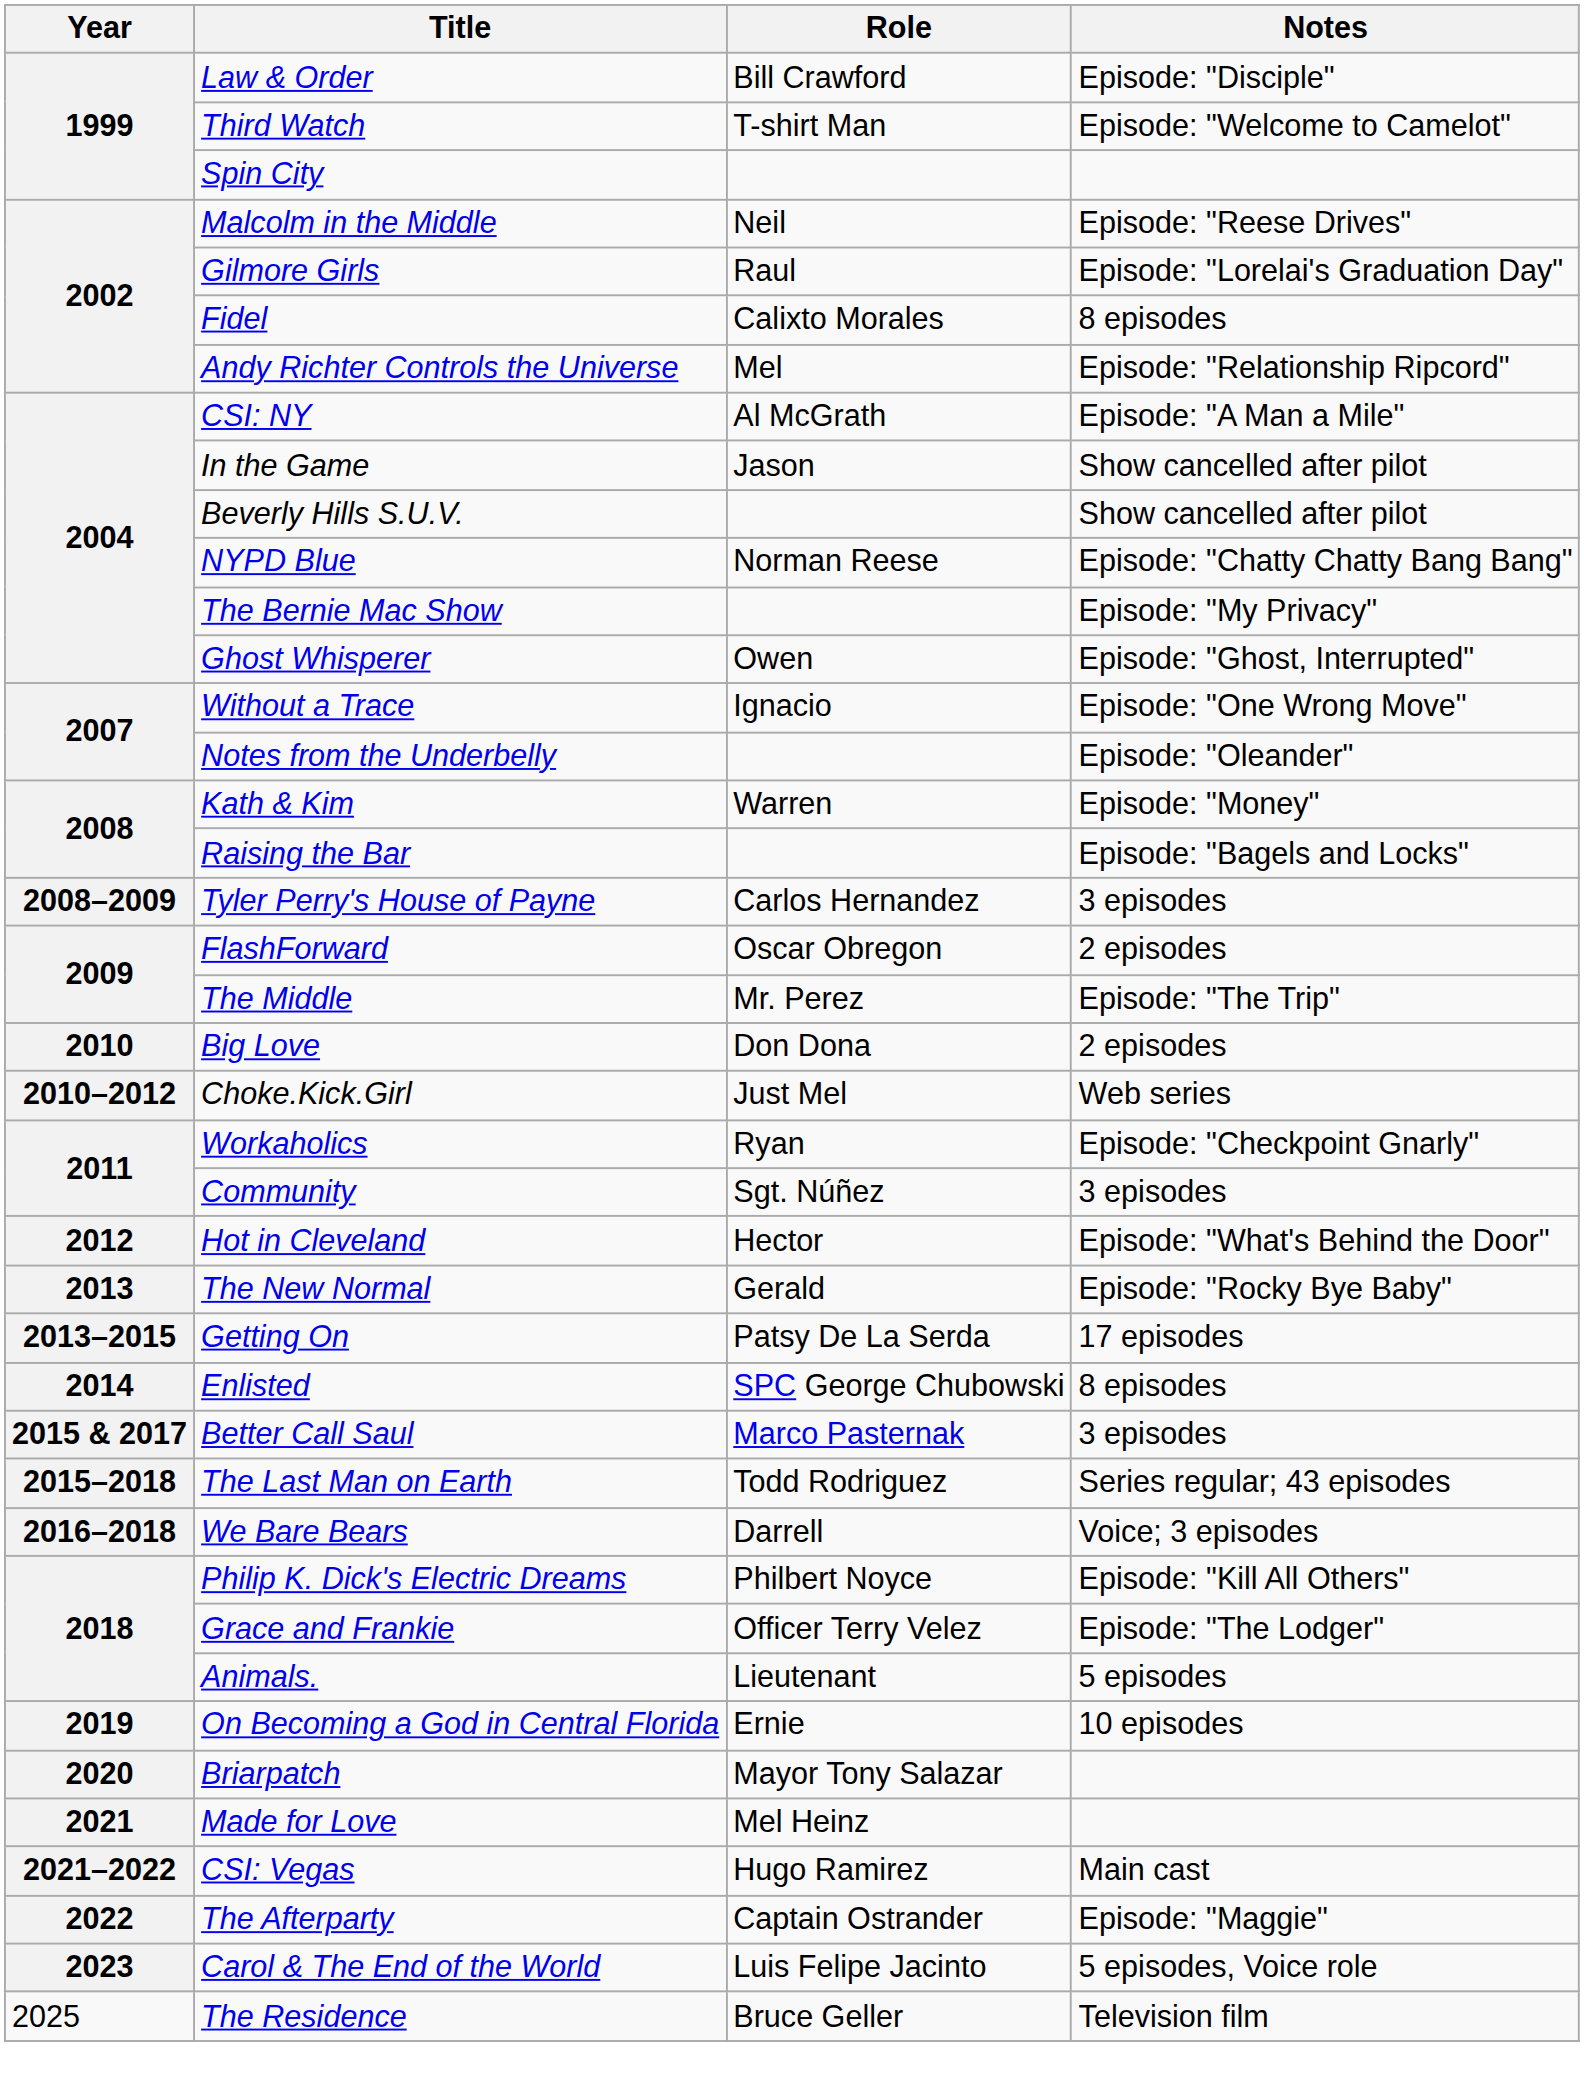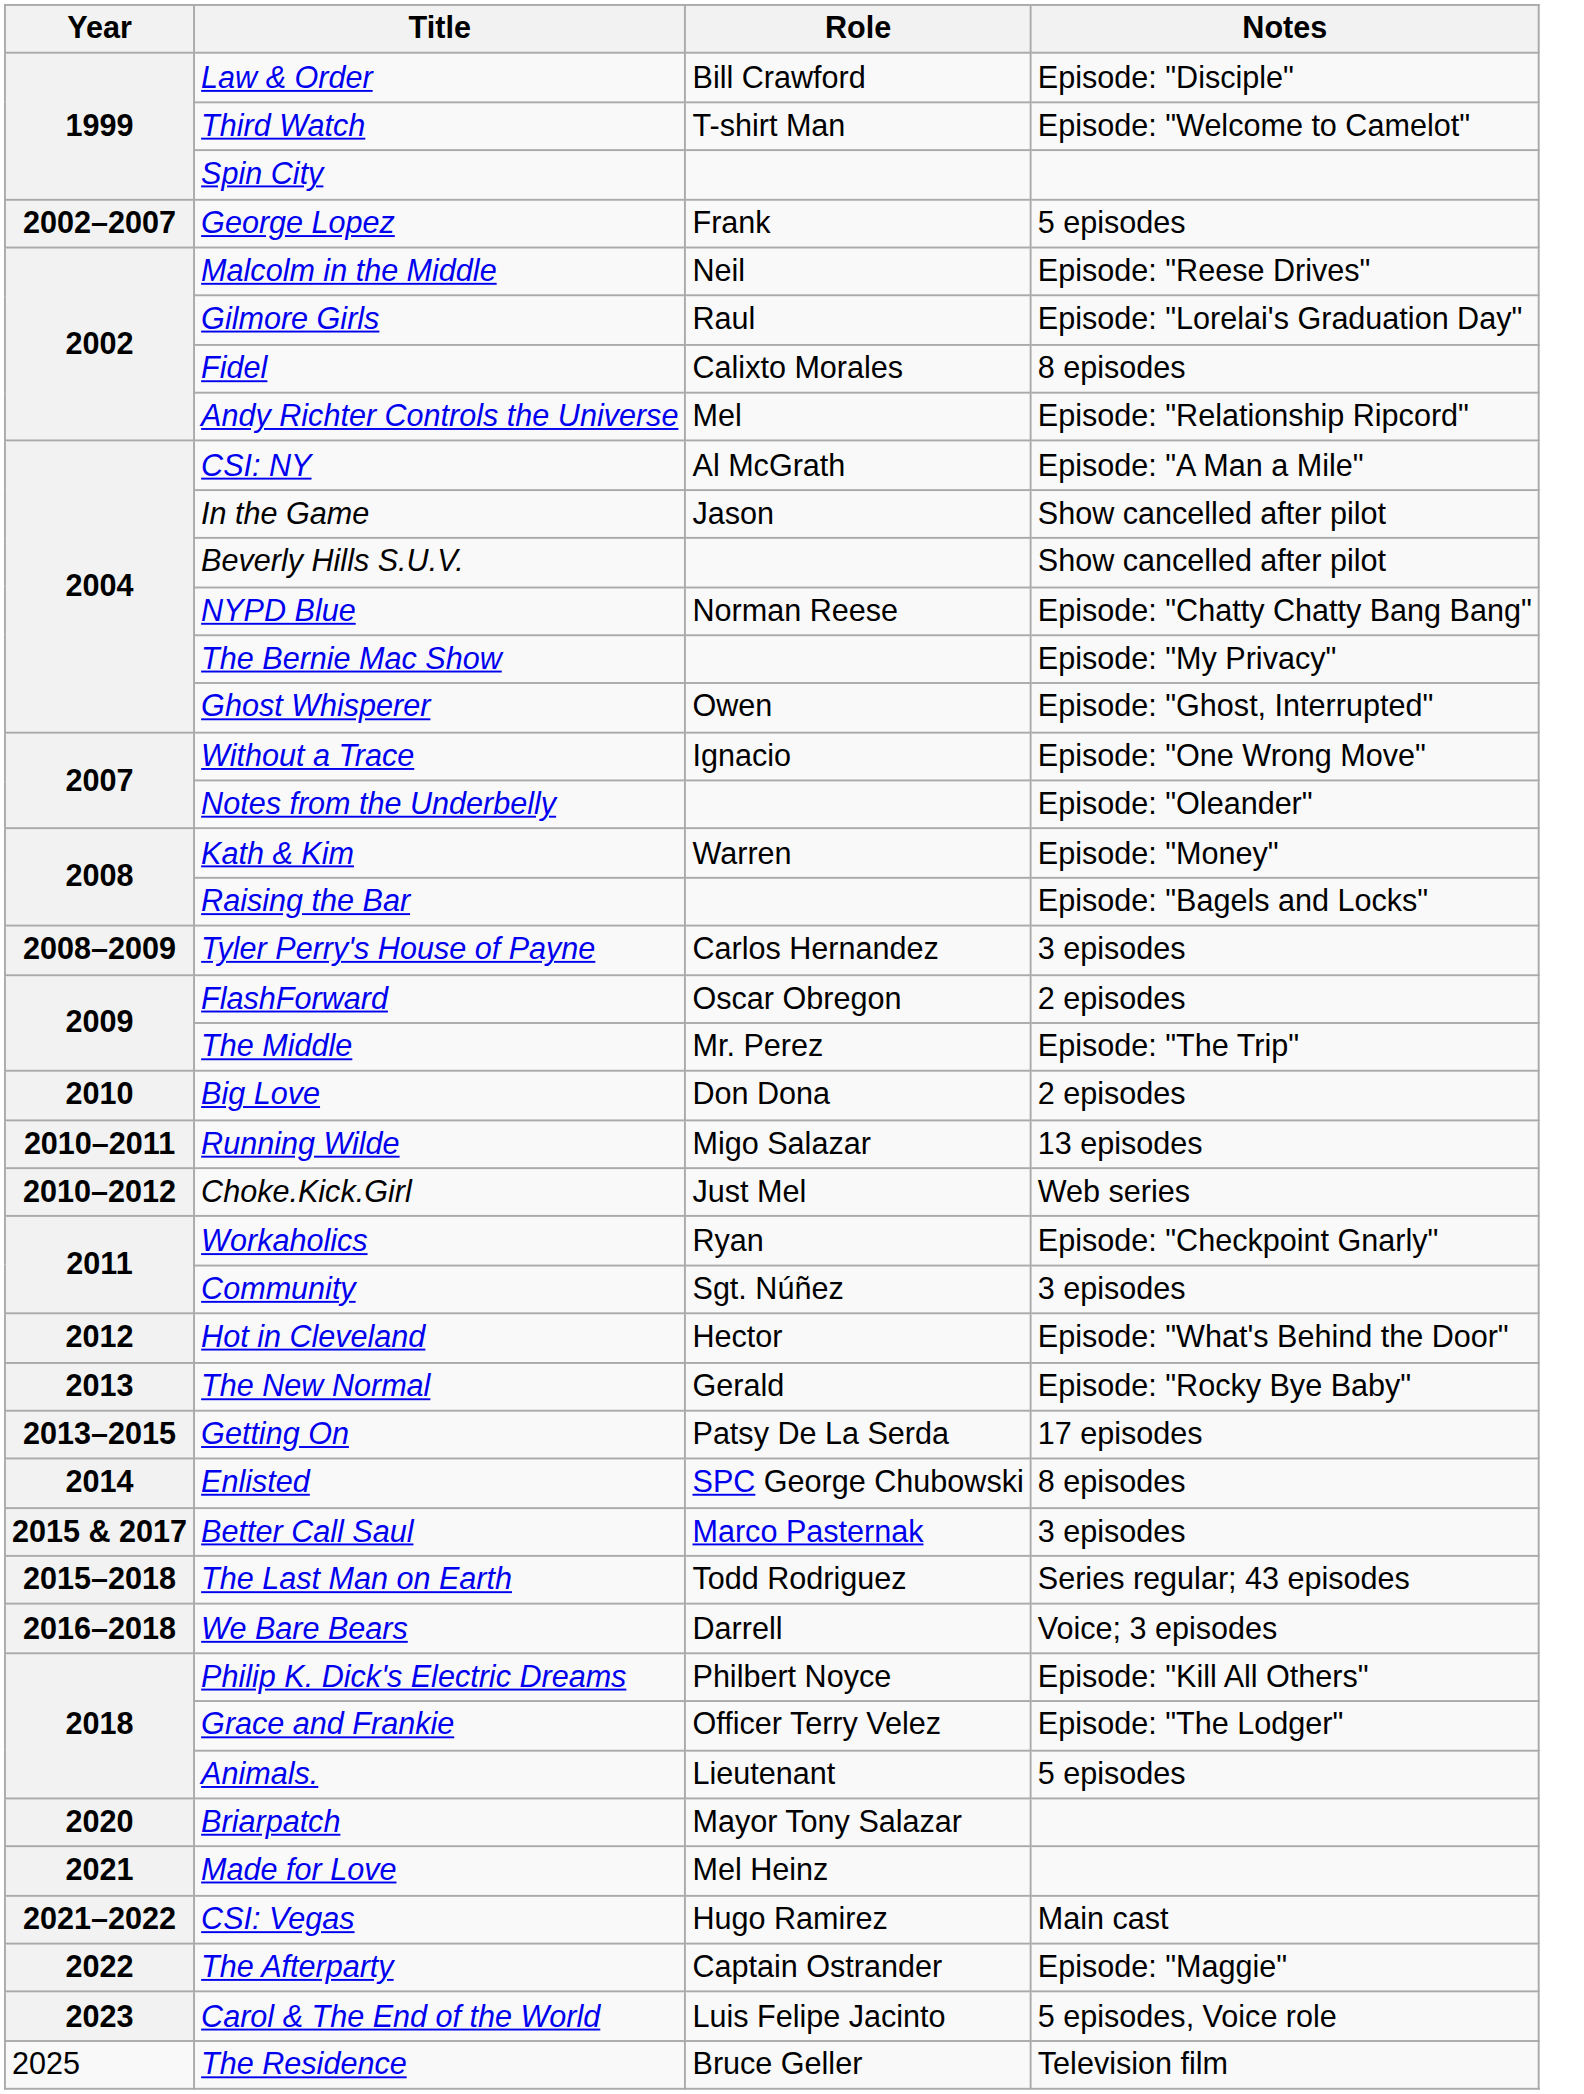+ row: 2002–2007 | George Lopez | Frank | 5 episodes
+ row: 2010–2011 | Running Wilde | Migo Salazar | 13 episodes
- row: 2019 | On Becoming a God in Central Florida | Ernie | 10 episodes
